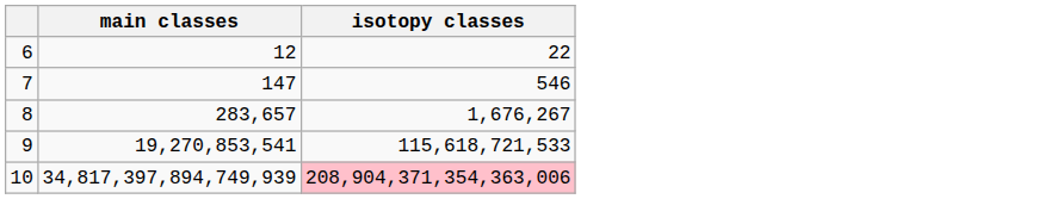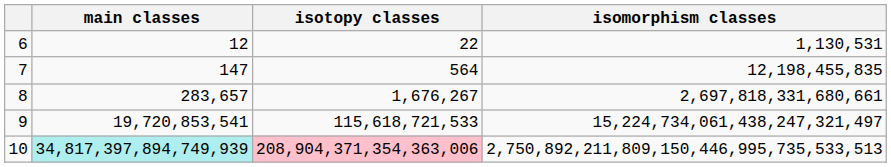+ column: isomorphism classes | 1,130,531 | 12,198,455,835 | 2,697,818,331,680,661 | 15,224,734,061,438,247,321,497 | 2,750,892,211,809,150,446,995,735,533,513
7 | isotopy classes: 546 -> 564
9 | main classes: 19,270,853,541 -> 19,720,853,541
10 | main classes: no background -> paleturquoise background
